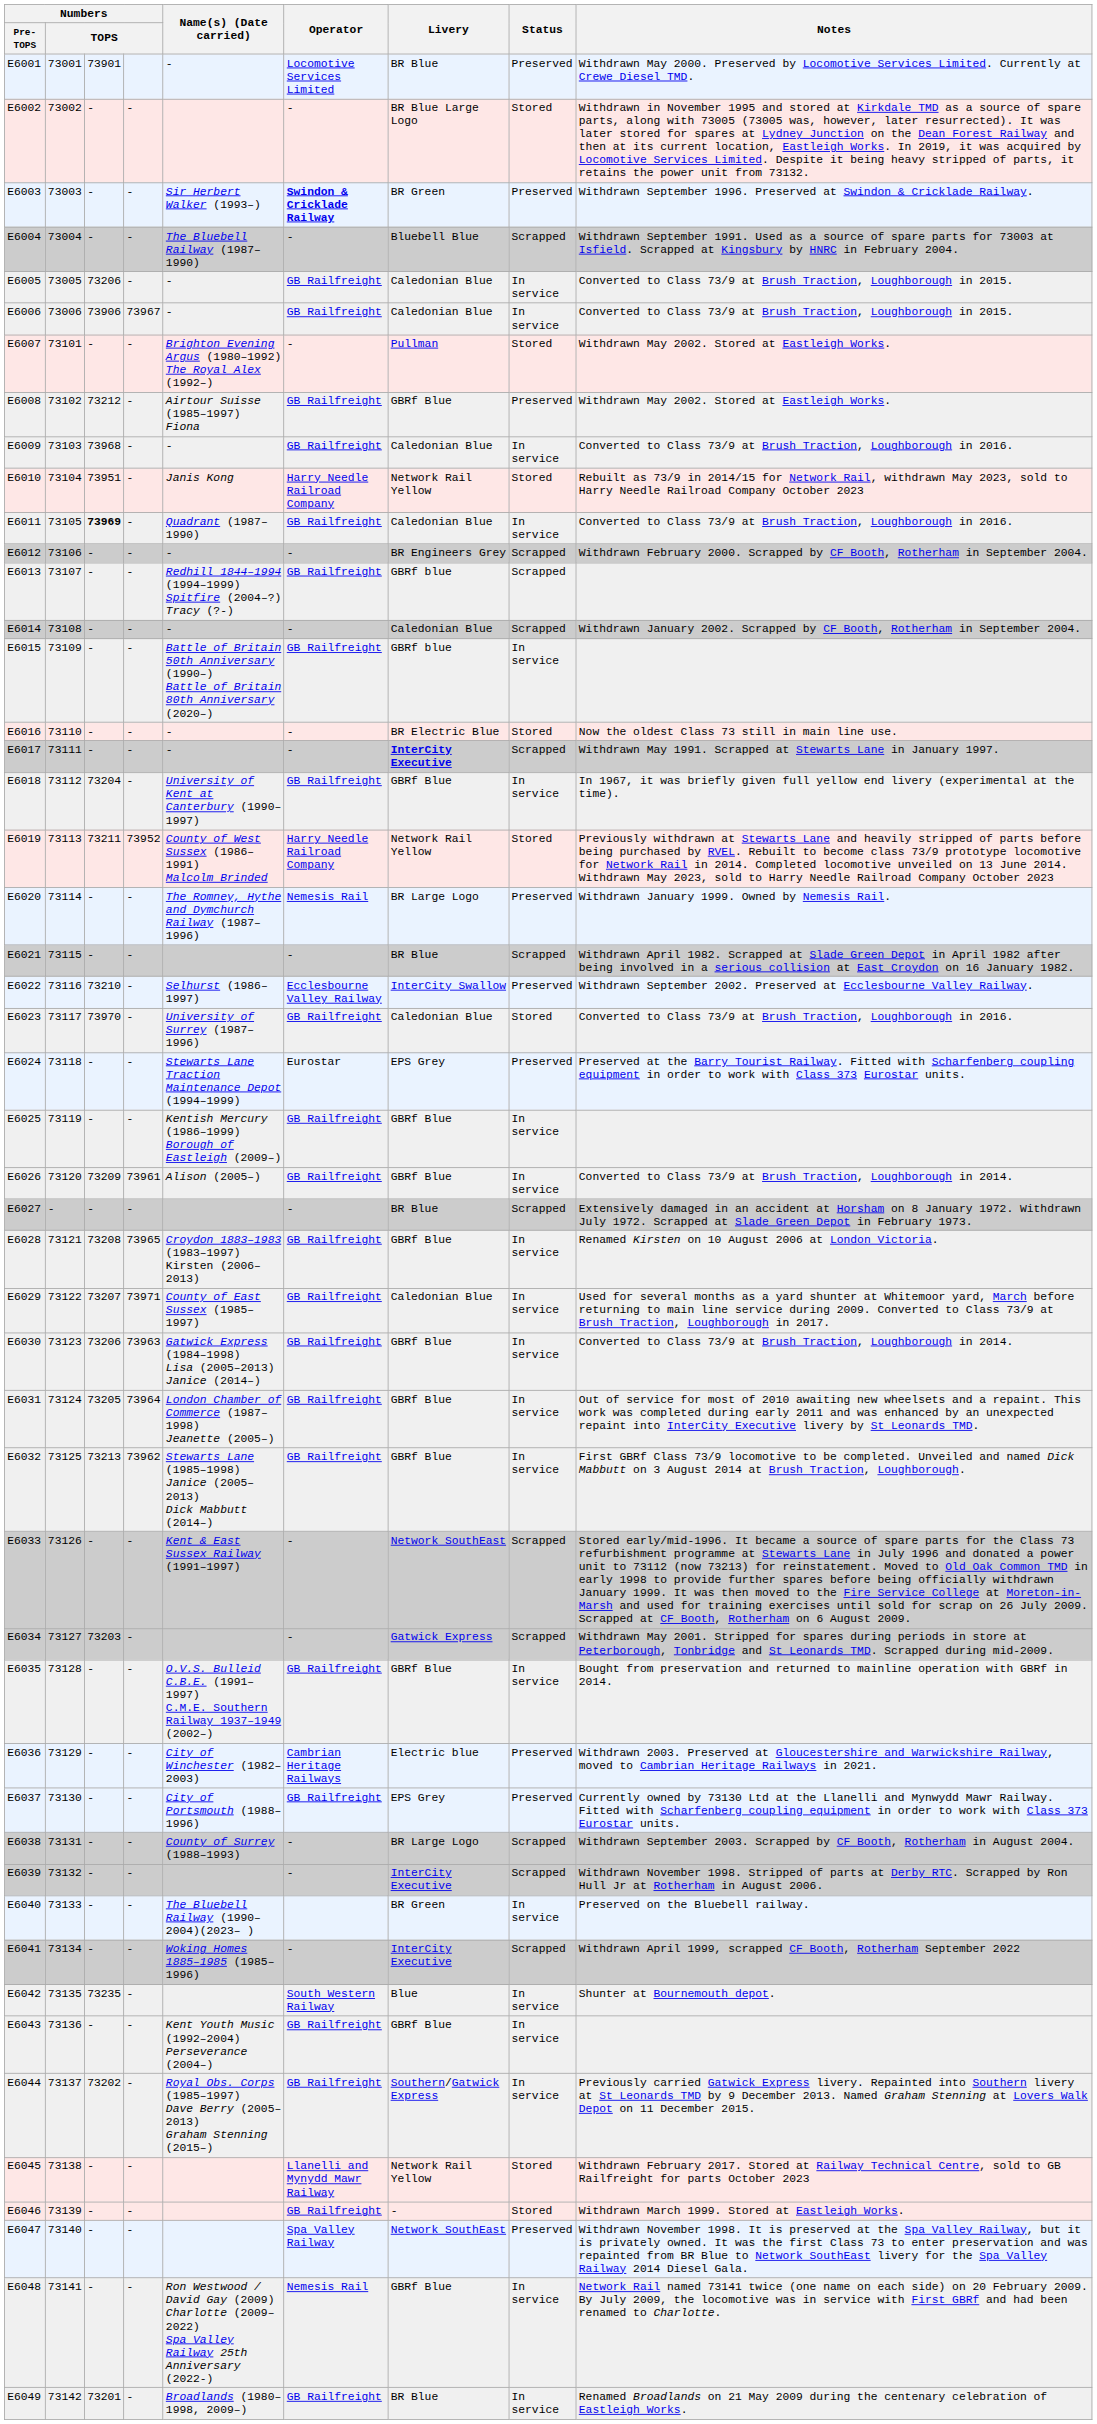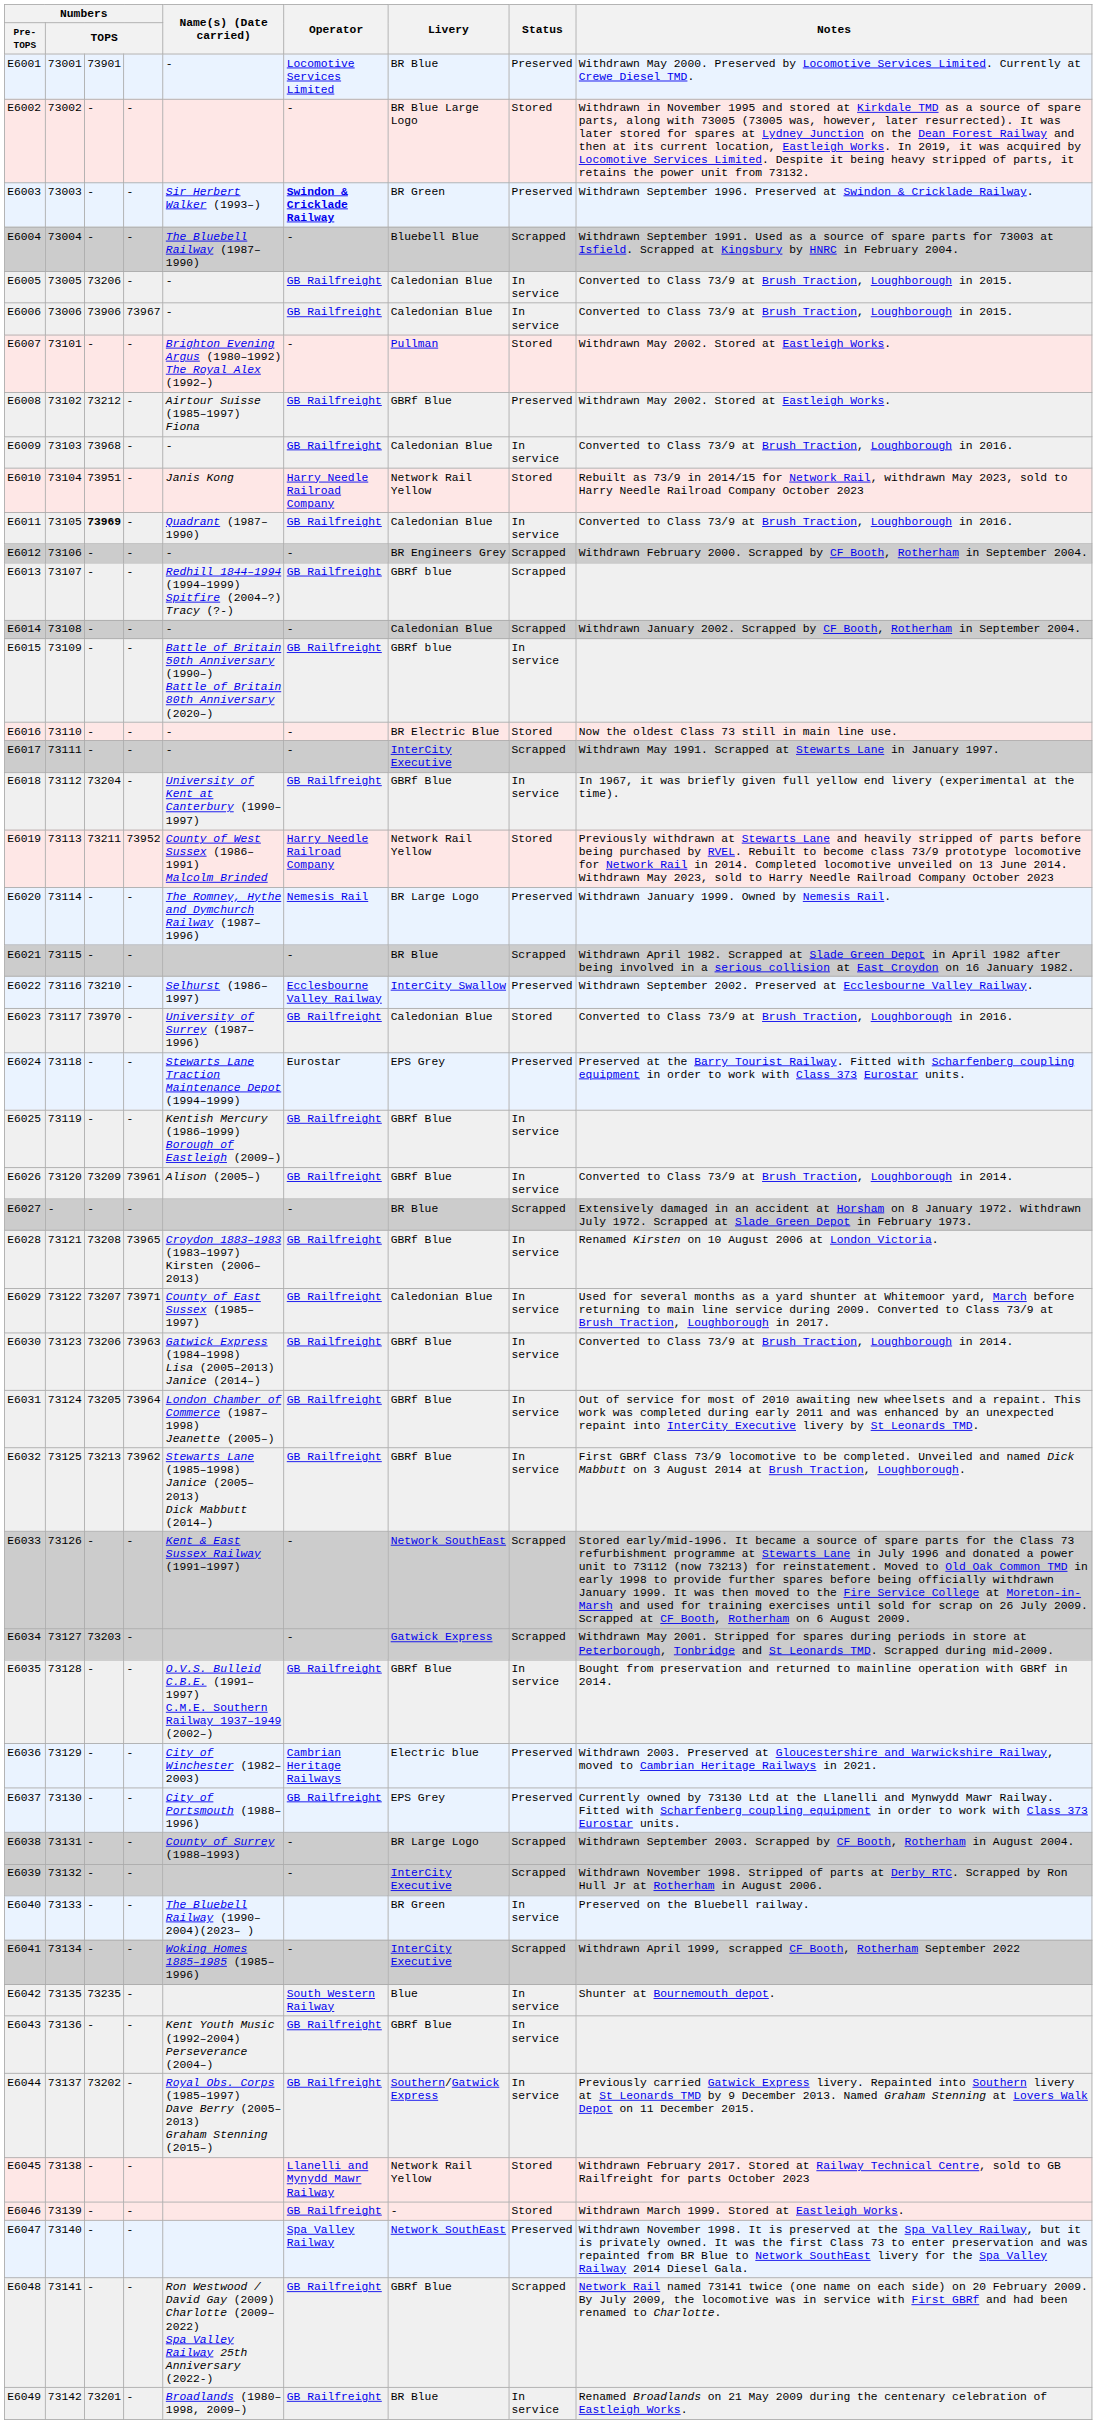E6017 | Livery: bold -> normal
E6048 | Operator: Nemesis Rail -> GB Railfreight
E6048 | Status: In service -> Scrapped
